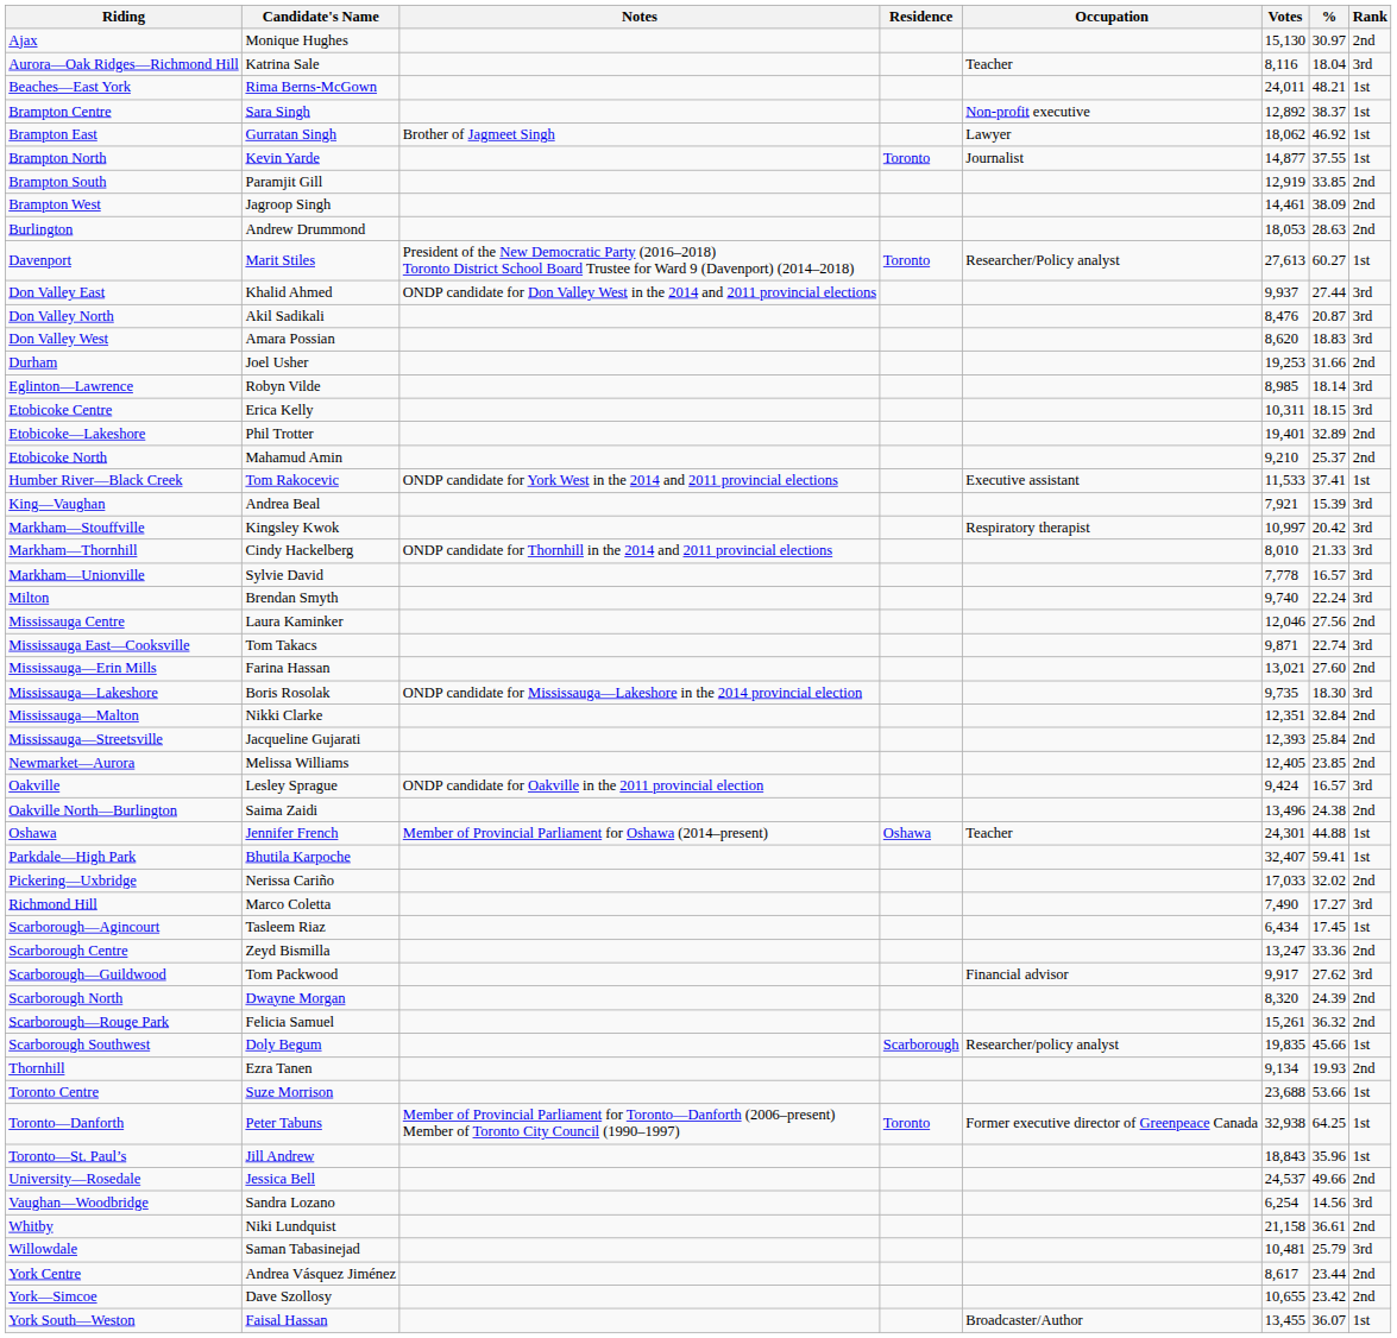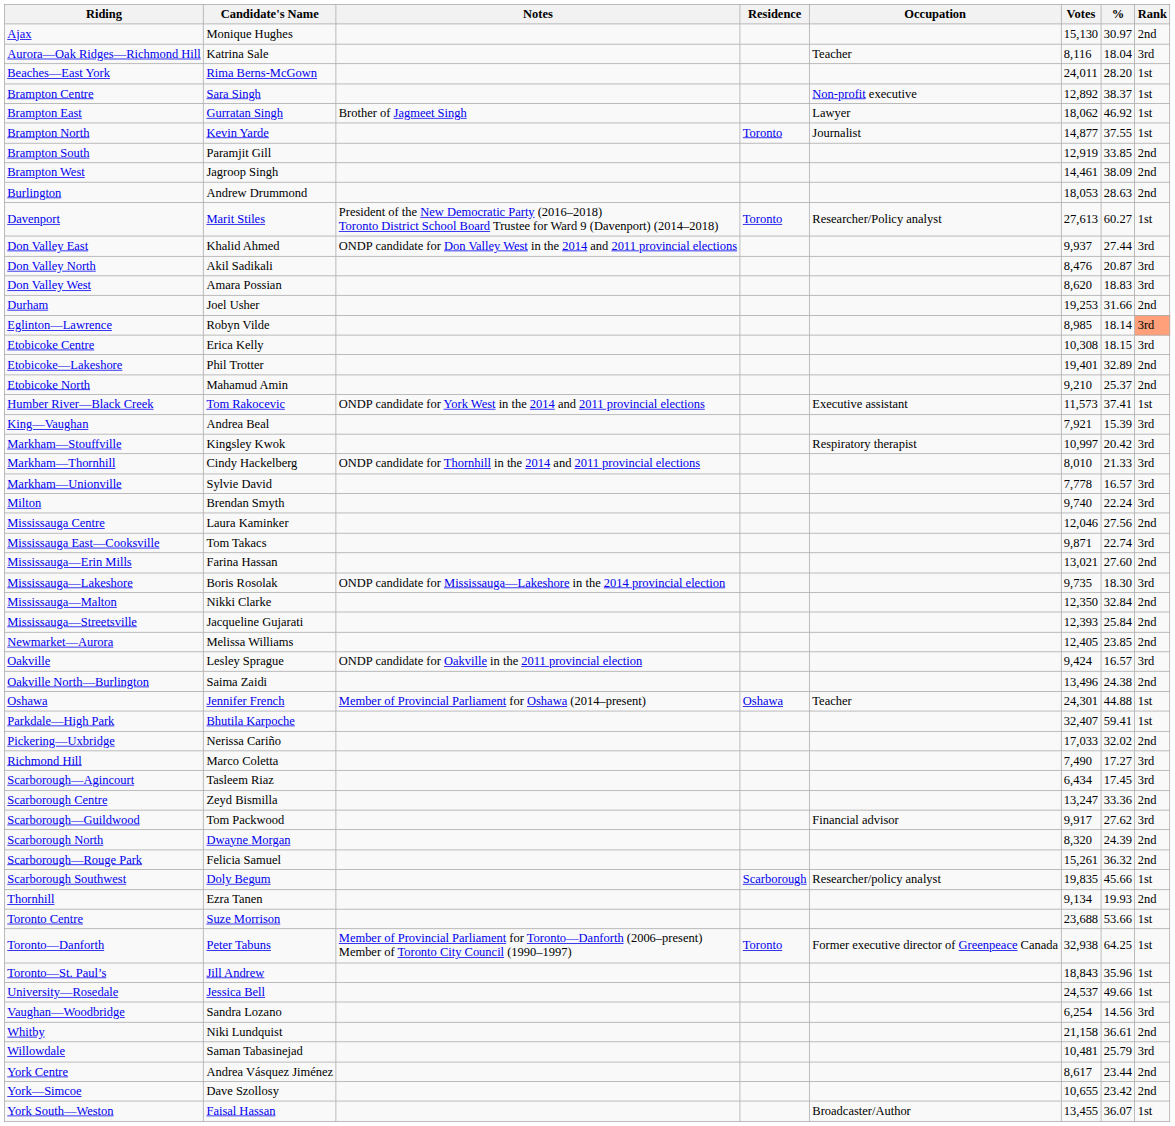Beaches—East York | %: 48.21 -> 28.20
Eglinton—Lawrence | Rank: no background -> lightsalmon background
Etobicoke Centre | Votes: 10,311 -> 10,308
Humber River—Black Creek | Votes: 11,533 -> 11,573
Mississauga—Malton | Votes: 12,351 -> 12,350
Scarborough—Agincourt | Rank: 1st -> 3rd
University—Rosedale | Rank: 2nd -> 1st
